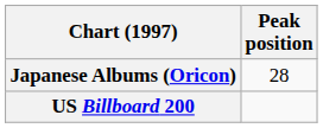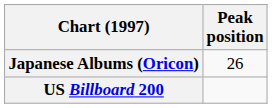Japanese Albums (Oricon) | Peak position: 28 -> 26
